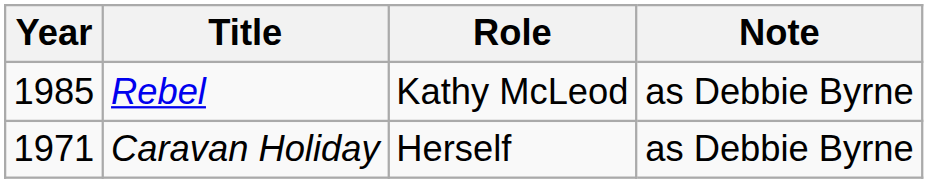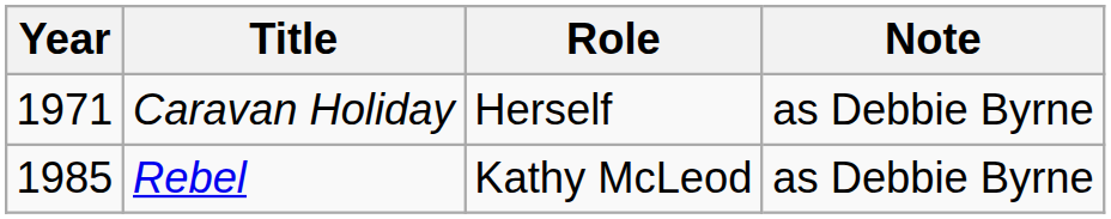rows swapped: Caravan Holiday <-> Rebel
